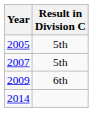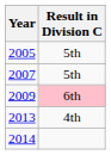2009 | Result in Division C: no background -> pink background
+ row: 2013 | 4th
